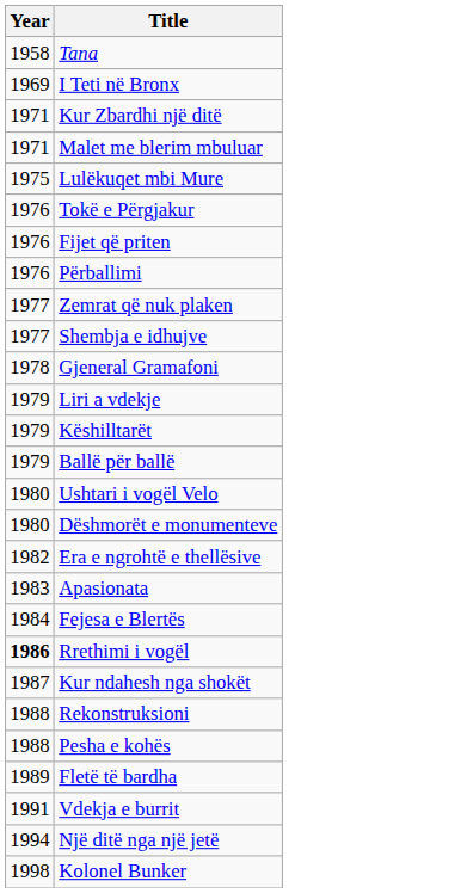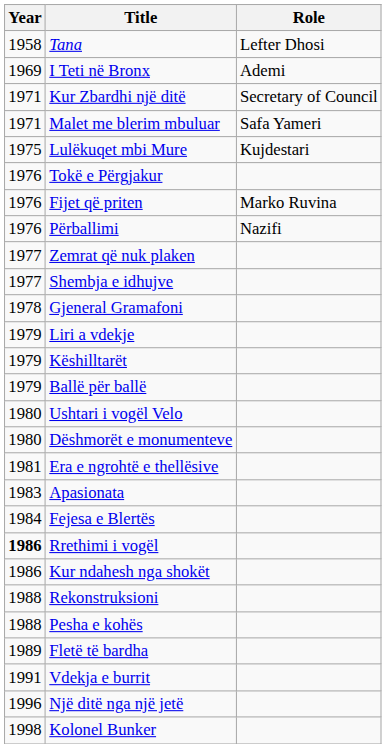+ column: Role | Lefter Dhosi | Ademi | Secretary of Council | Safa Yameri | Kujdestari | Marko Ruvina | Nazifi
Era e ngrohtë e thellësive | Year: 1982 -> 1981
Kur ndahesh nga shokët | Year: 1987 -> 1986
Një ditë nga një jetë | Year: 1994 -> 1996
